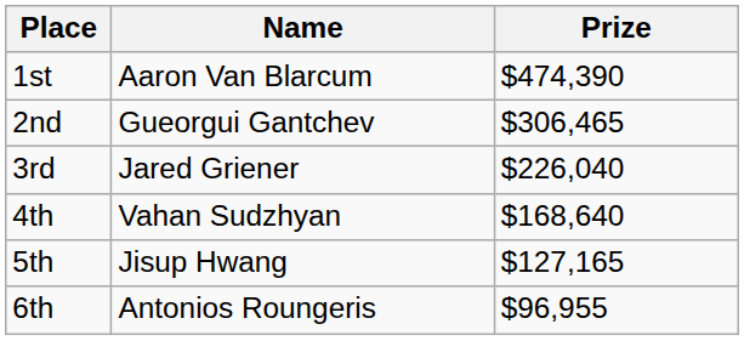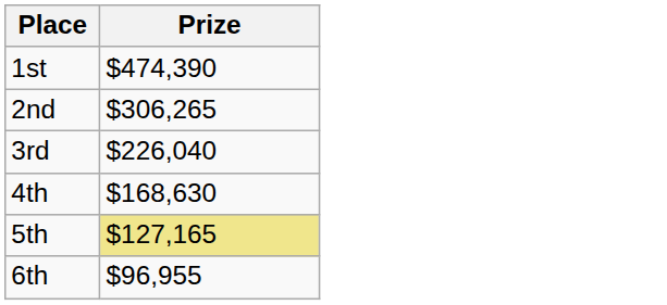- column: Name | Aaron Van Blarcum | Gueorgui Gantchev | Jared Griener | Vahan Sudzhyan | Jisup Hwang | Antonios Roungeris
2nd | Prize: $306,465 -> $306,265
4th | Prize: $168,640 -> $168,630
5th | Prize: no background -> khaki background
